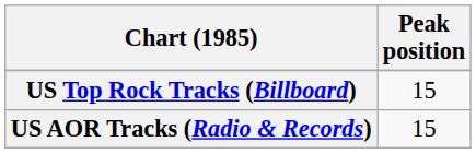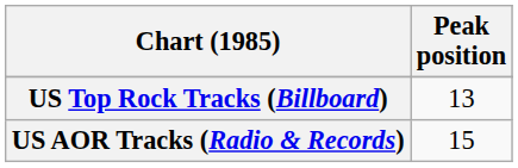US Top Rock Tracks (Billboard) | Peak position: 15 -> 13
